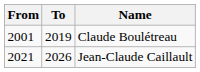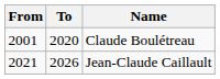Claude Boulétreau | To: 2019 -> 2020
